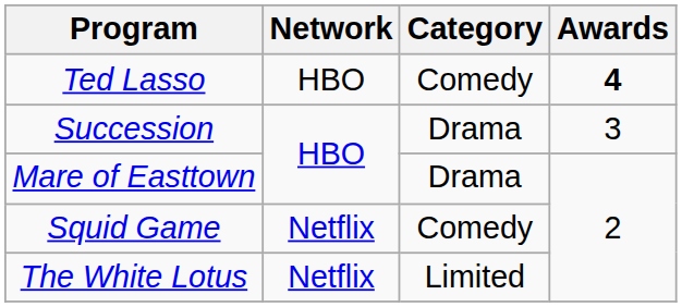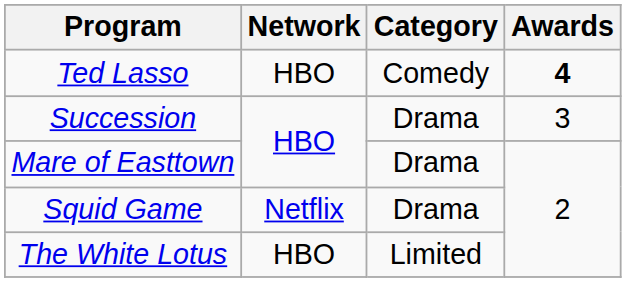Squid Game | Category: Comedy -> Drama
The White Lotus | Network: Netflix -> HBO
